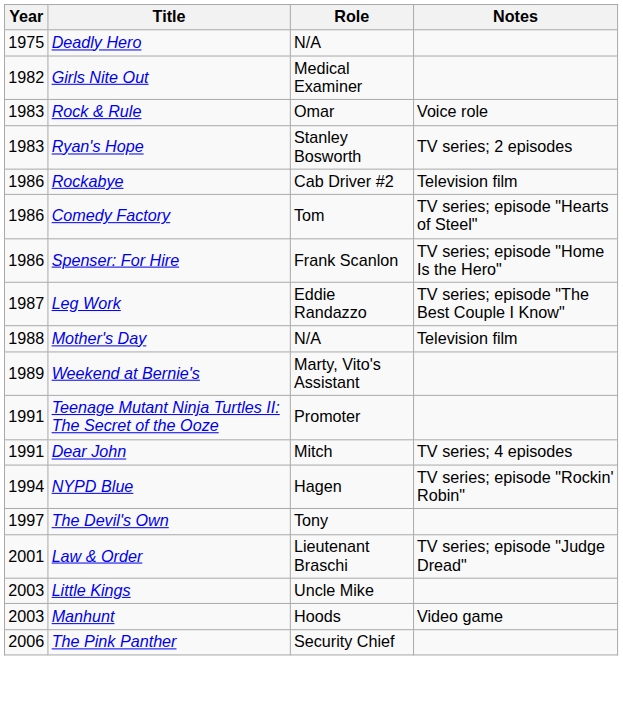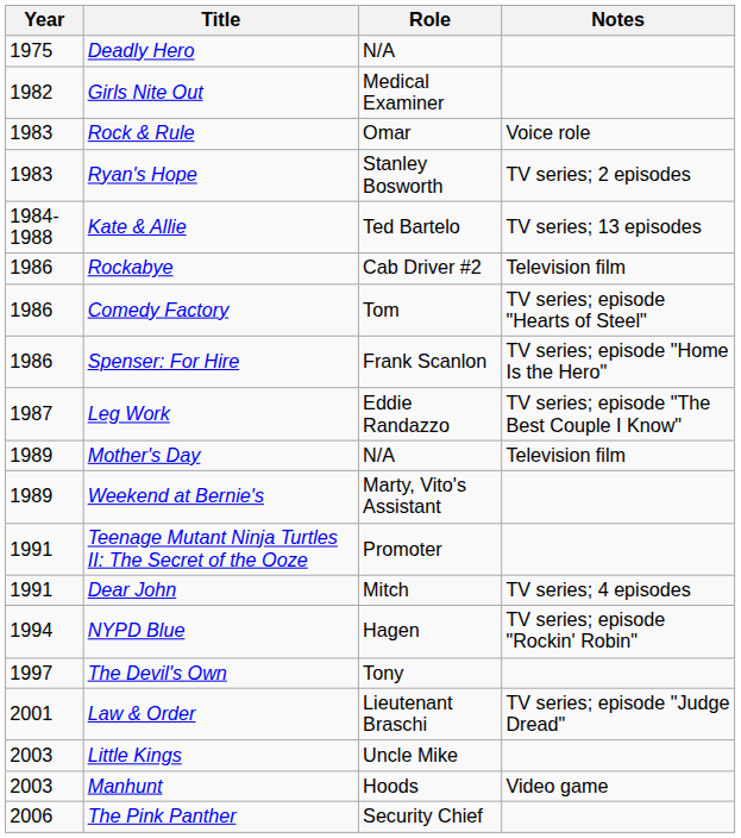+ row: 1984-1988 | Kate & Allie | Ted Bartelo | TV series; 13 episodes
Mother's Day | Year: 1988 -> 1989
